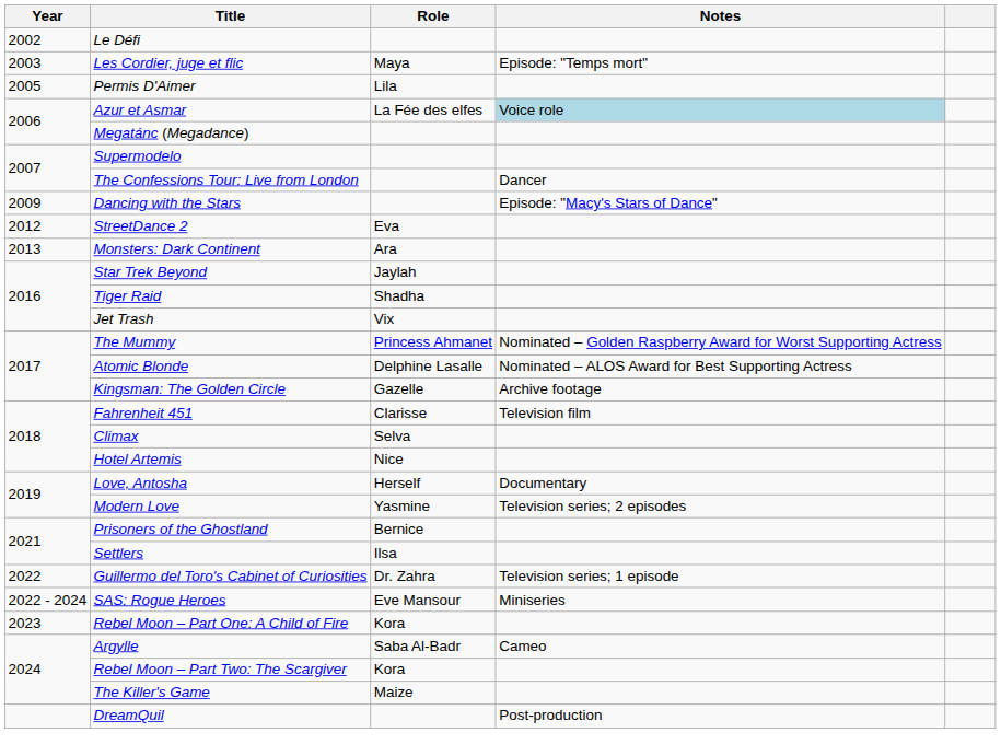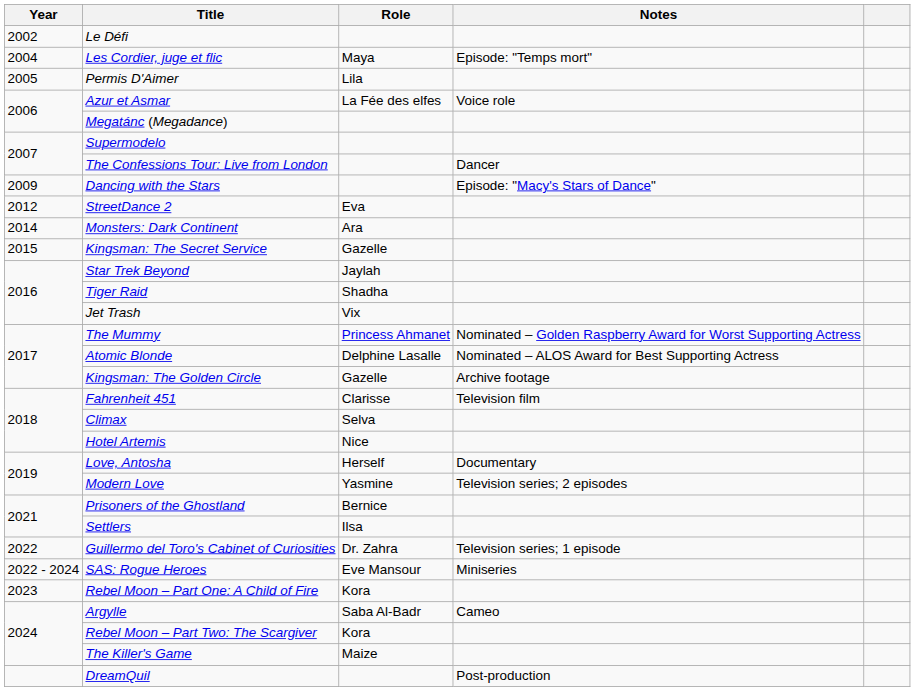Les Cordier, juge et flic | Year: 2003 -> 2004
Azur et Asmar | Notes: lightblue background -> no background
Monsters: Dark Continent | Year: 2013 -> 2014
+ row: 2015 | Kingsman: The Secret Service | Gazelle
